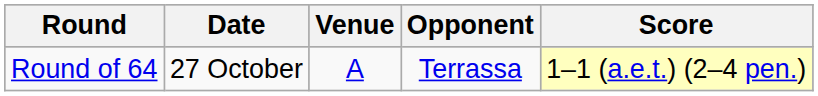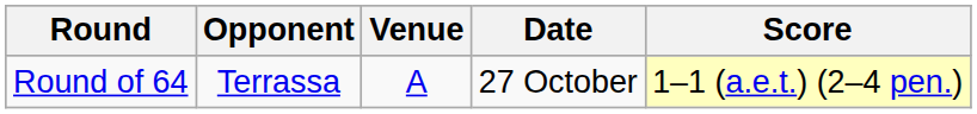columns swapped: Date <-> Opponent
